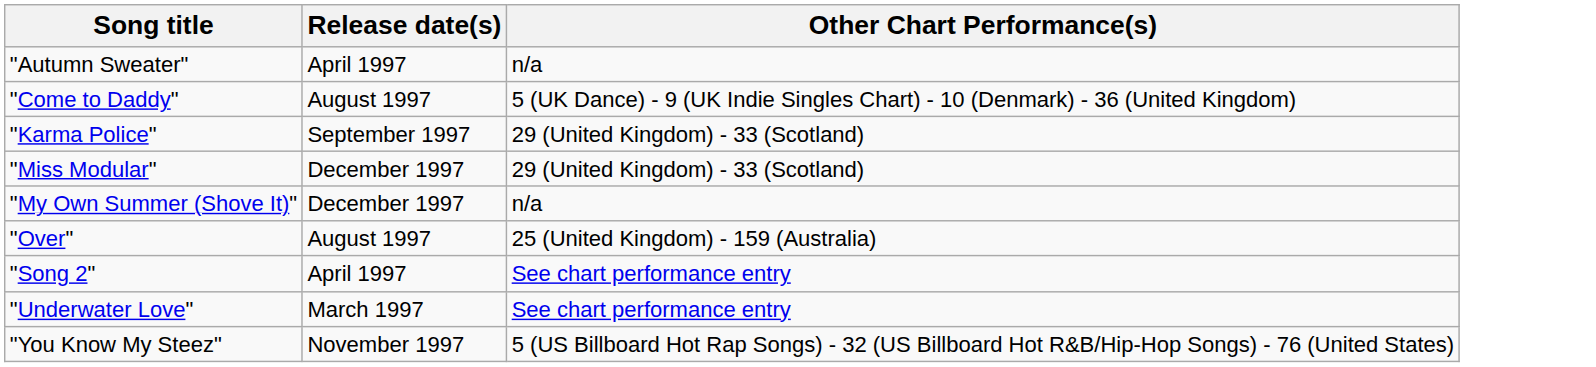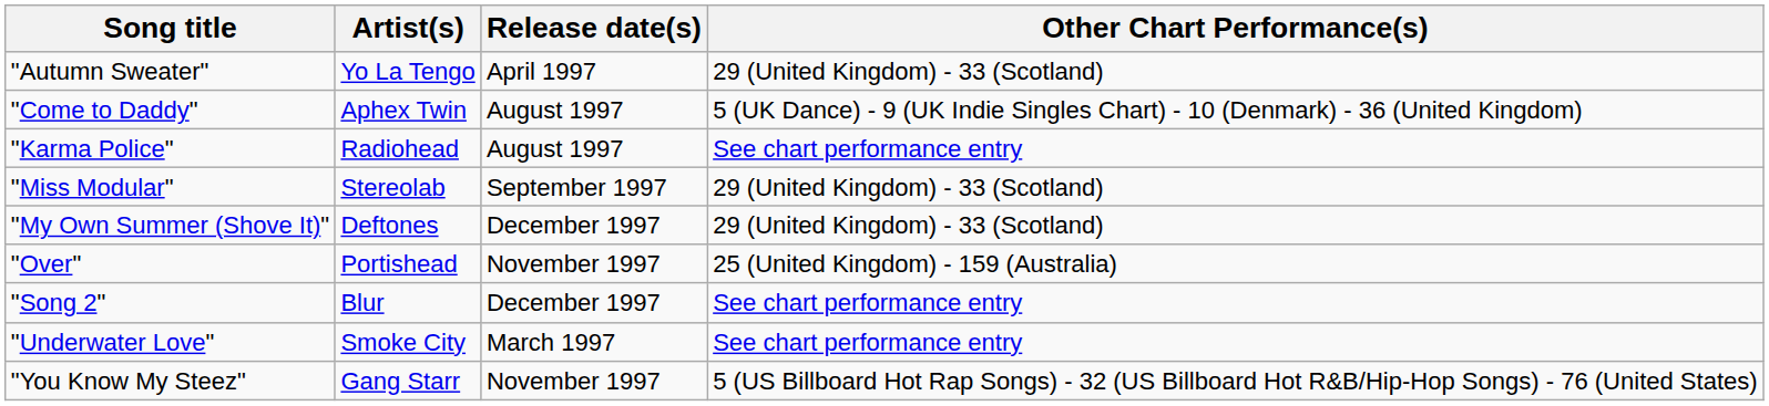+ column: Artist(s) | Yo La Tengo | Aphex Twin | Radiohead | Stereolab | Deftones | Portishead | Blur | Smoke City | Gang Starr
"Autumn Sweater" | Other Chart Performance(s): n/a -> 29 (United Kingdom) - 33 (Scotland)
"Karma Police" | Release date(s): September 1997 -> August 1997
"Karma Police" | Other Chart Performance(s): 29 (United Kingdom) - 33 (Scotland) -> See chart performance entry
"Miss Modular" | Release date(s): December 1997 -> September 1997
"My Own Summer (Shove It)" | Other Chart Performance(s): n/a -> 29 (United Kingdom) - 33 (Scotland)
"Over" | Release date(s): August 1997 -> November 1997
"Song 2" | Release date(s): April 1997 -> December 1997
